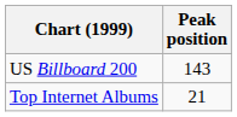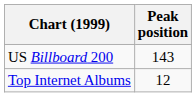Top Internet Albums | Peak position: 21 -> 12
